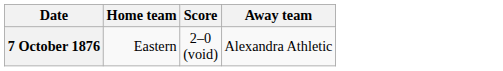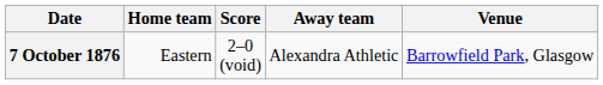+ column: Venue | Barrowfield Park, Glasgow
